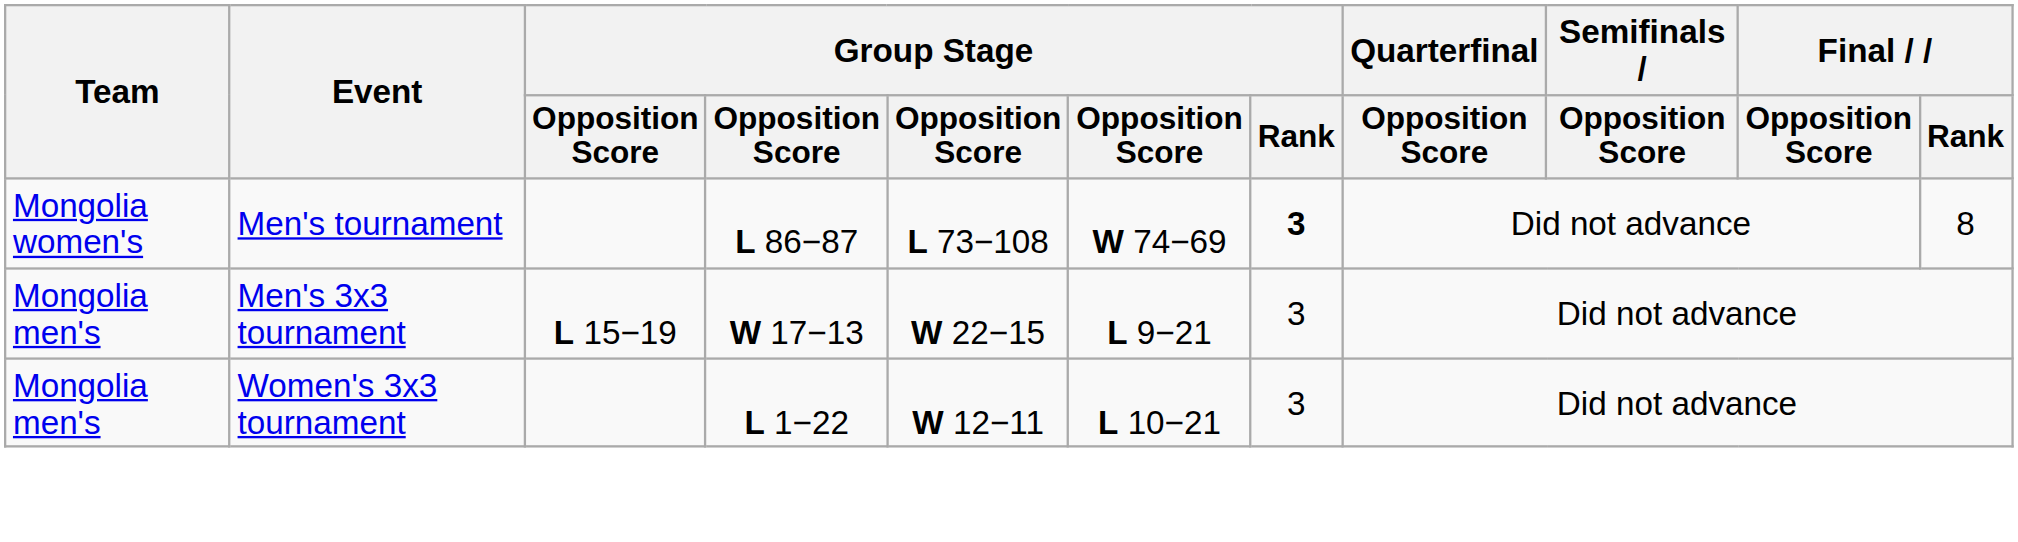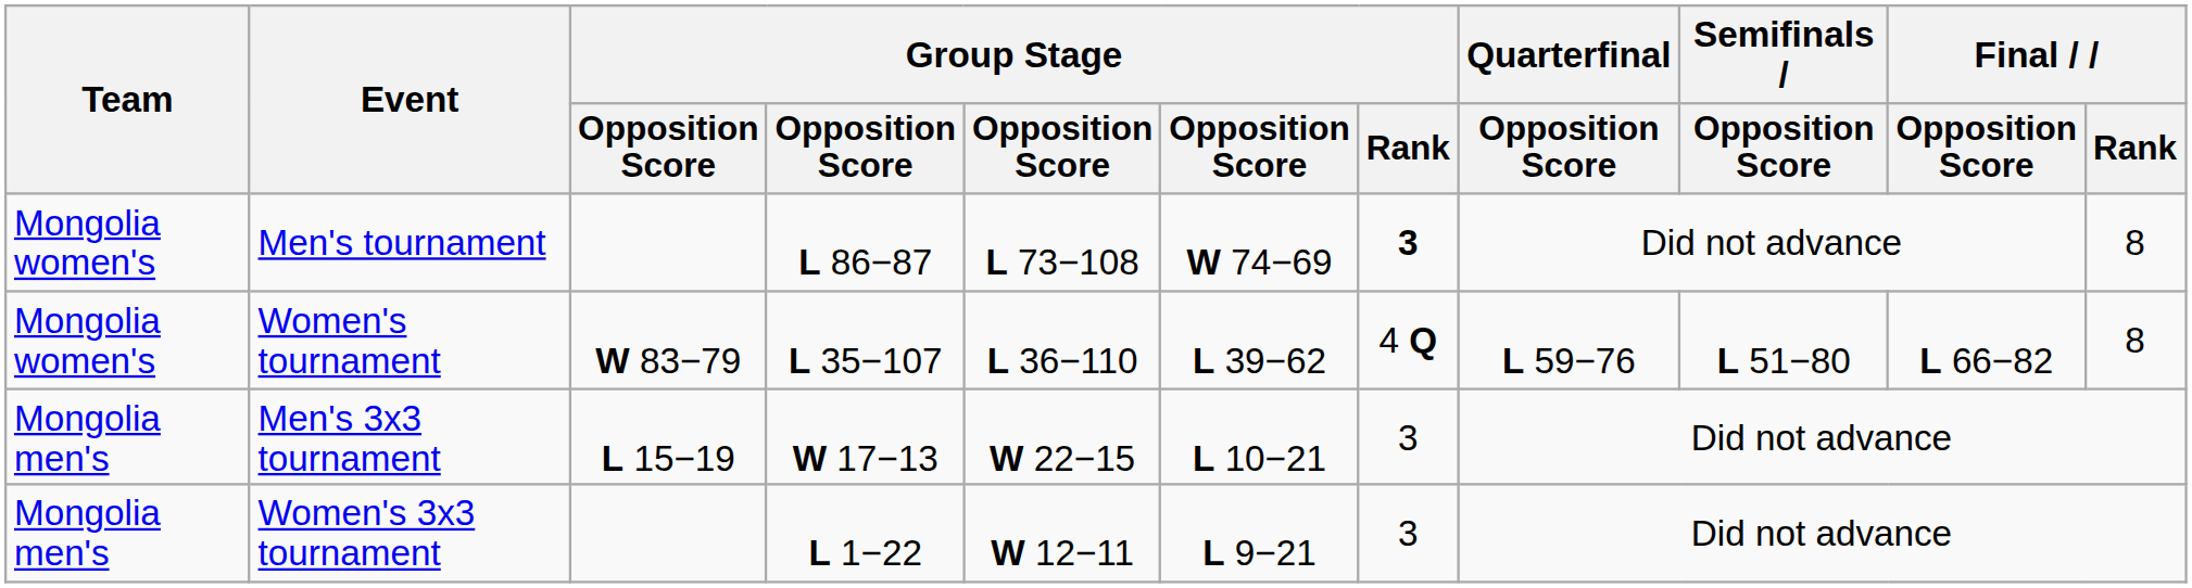+ row: Mongolia women's | Women's tournament | W 83−79 | L 35−107 | L 36−110 | L 39−62 | 4 Q | L 59−76 | L 51−80 | L 66−82 | 8
Men's 3x3 tournament | column 6: L 9−21 -> L 10−21
Women's 3x3 tournament | column 6: L 10−21 -> L 9−21
